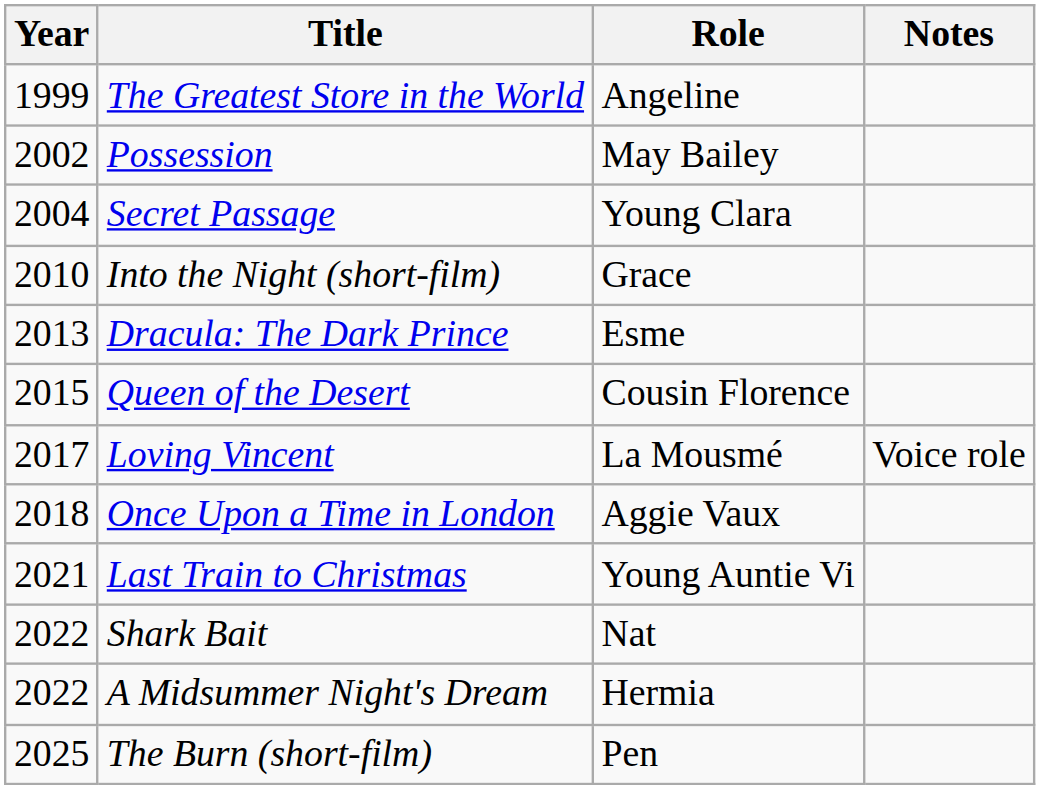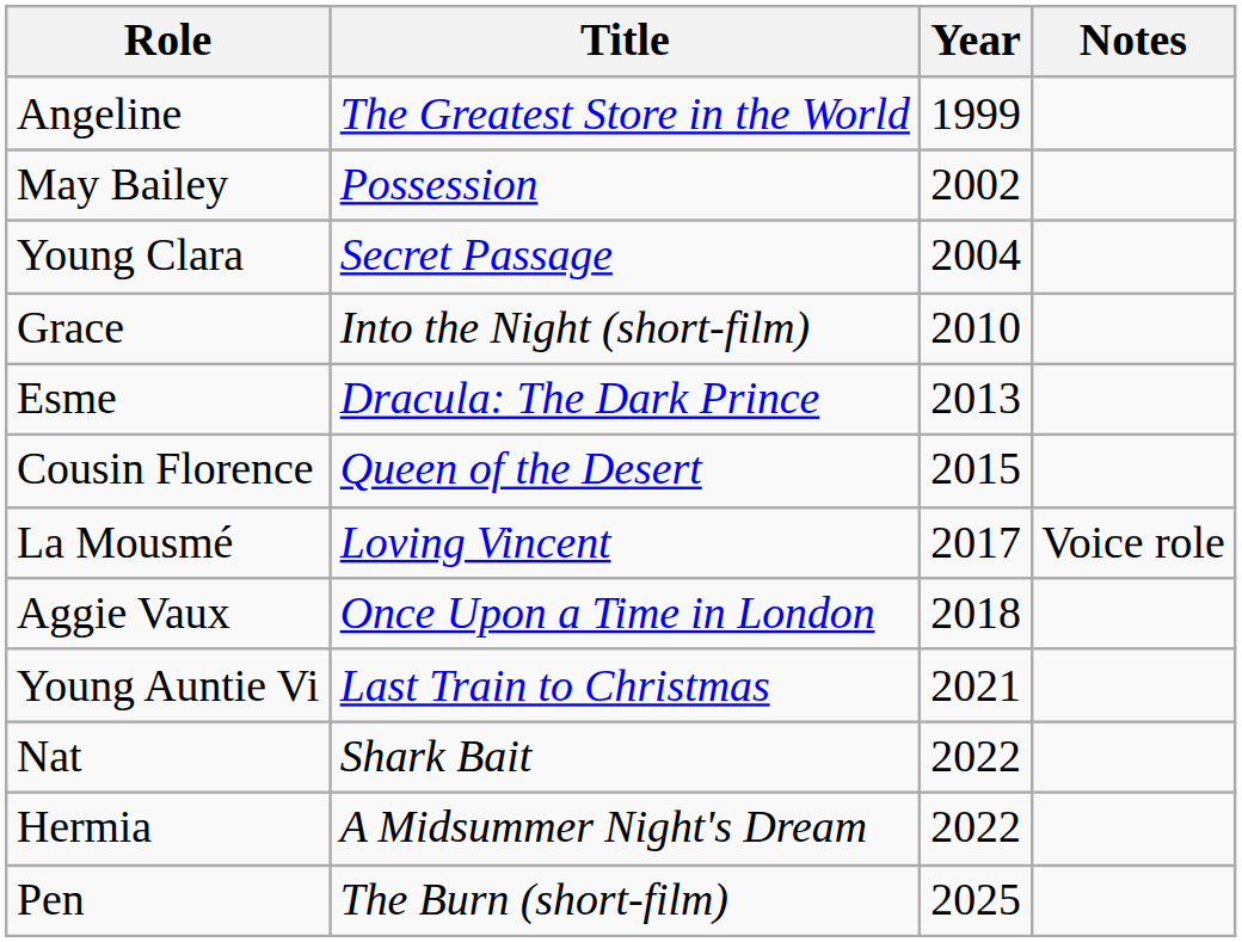columns swapped: Year <-> Role
